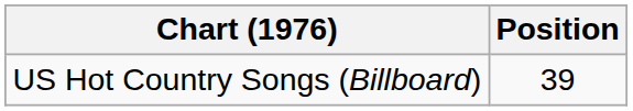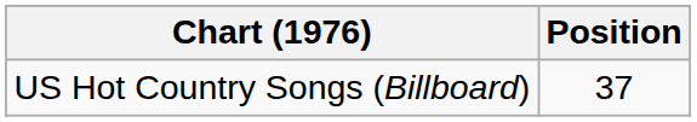US Hot Country Songs (Billboard) | Position: 39 -> 37
